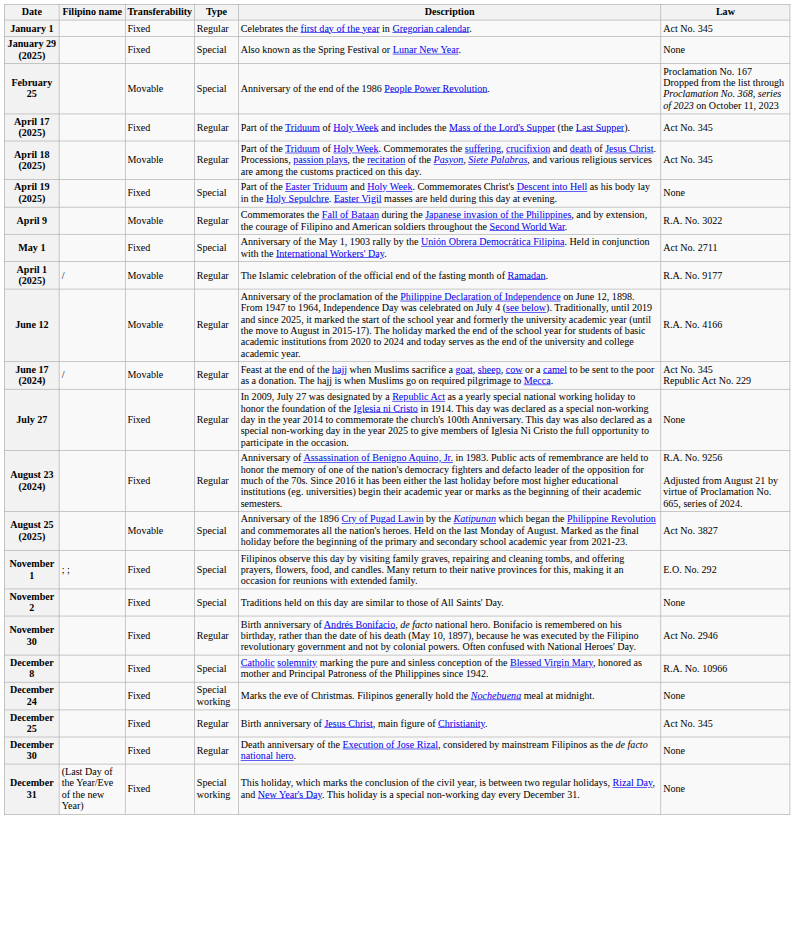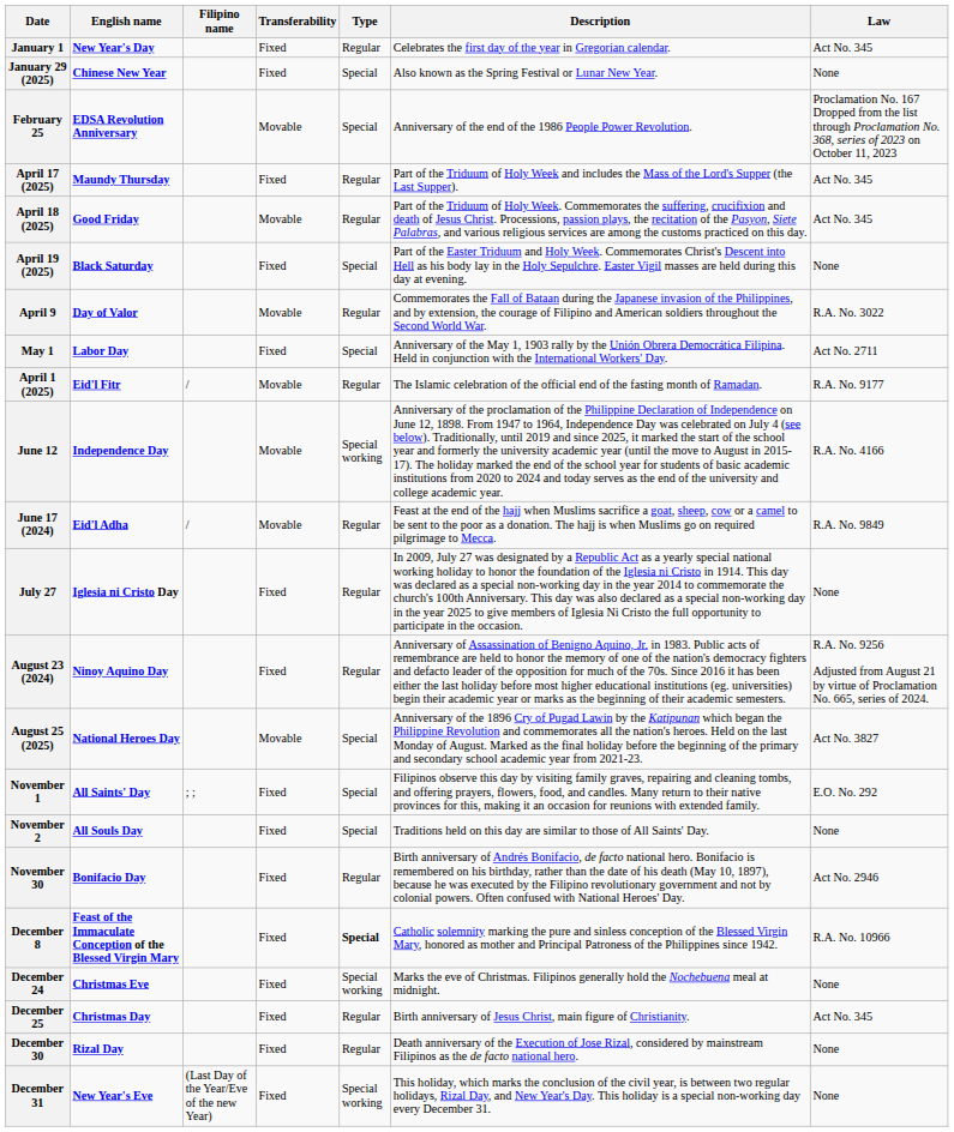+ column: English name | New Year's Day | Chinese New Year | EDSA Revolution Anniversary | Maundy Thursday | Good Friday | Black Saturday | Day of Valor | Labor Day | Eid'l Fitr | Independence Day | Eid'l Adha | Iglesia ni Cristo Day | Ninoy Aquino Day | National Heroes Day | All Saints' Day | All Souls Day | Bonifacio Day | Feast of the Immaculate Conception of the Blessed Virgin Mary | Christmas Eve | Christmas Day | Rizal Day | New Year's Eve
June 12 | Type: Regular -> Special working
June 17 (2024) | Law: Act No. 345 Republic Act No. 229 -> R.A. No. 9849
December 8 | Type: normal -> bold
